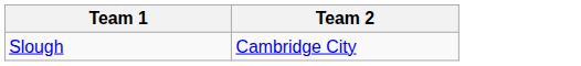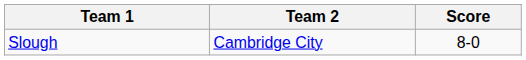+ column: Score | 8-0
